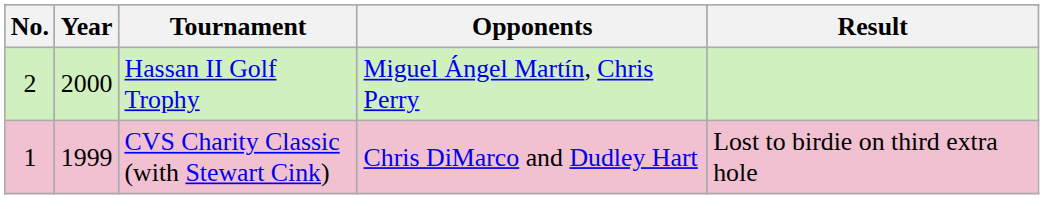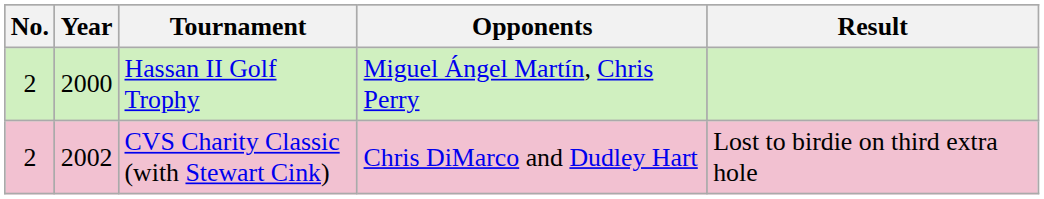CVS Charity Classic (with Stewart Cink) | No.: 1 -> 2
CVS Charity Classic (with Stewart Cink) | Year: 1999 -> 2002
